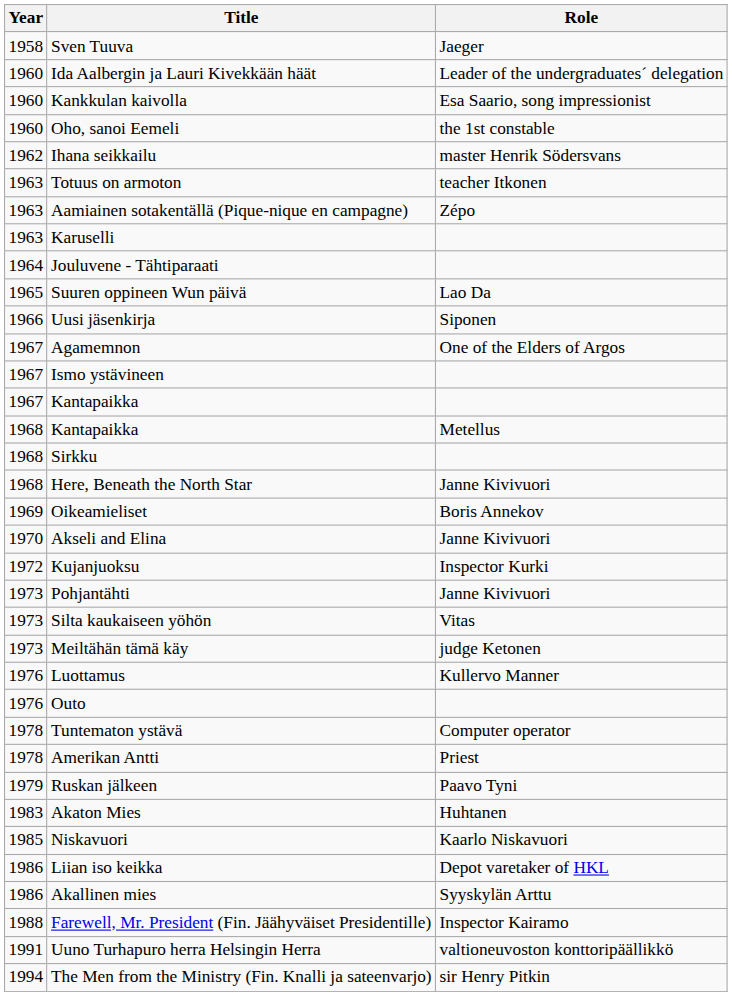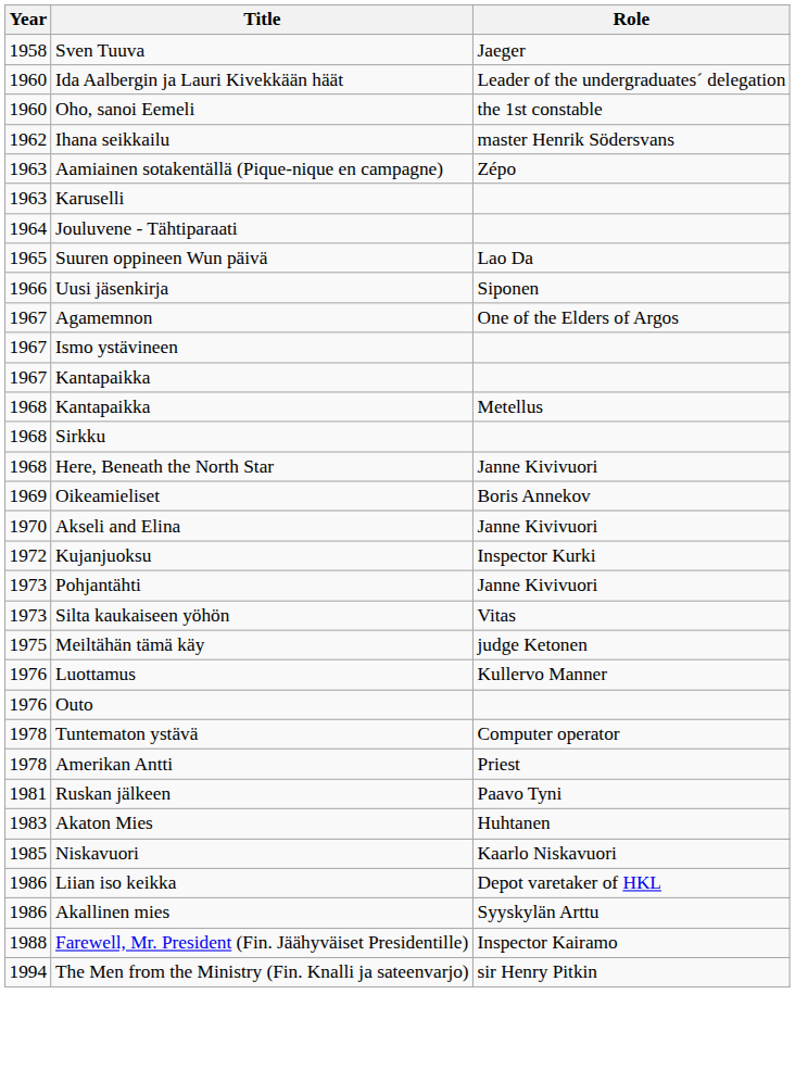- row: 1960 | Kankkulan kaivolla | Esa Saario, song impressionist
- row: 1963 | Totuus on armoton | teacher Itkonen
Meiltähän tämä käy | Year: 1973 -> 1975
Ruskan jälkeen | Year: 1979 -> 1981
- row: 1991 | Uuno Turhapuro herra Helsingin Herra | valtioneuvoston konttoripäällikkö
